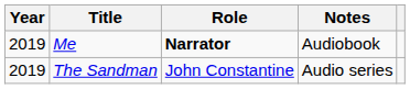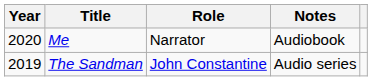Me | Year: 2019 -> 2020
Me | Role: bold -> normal
